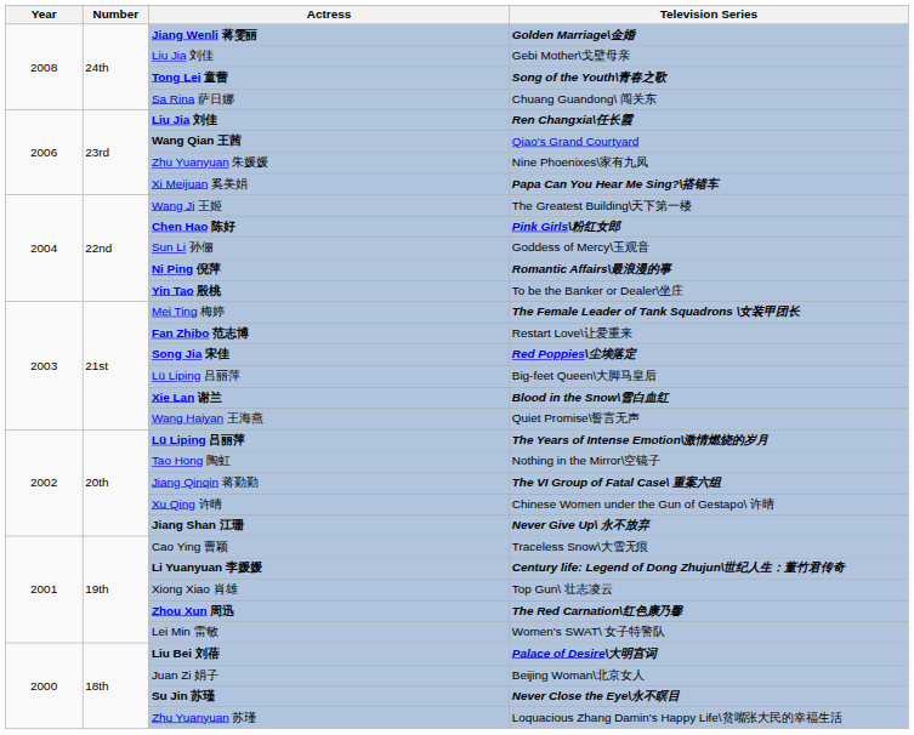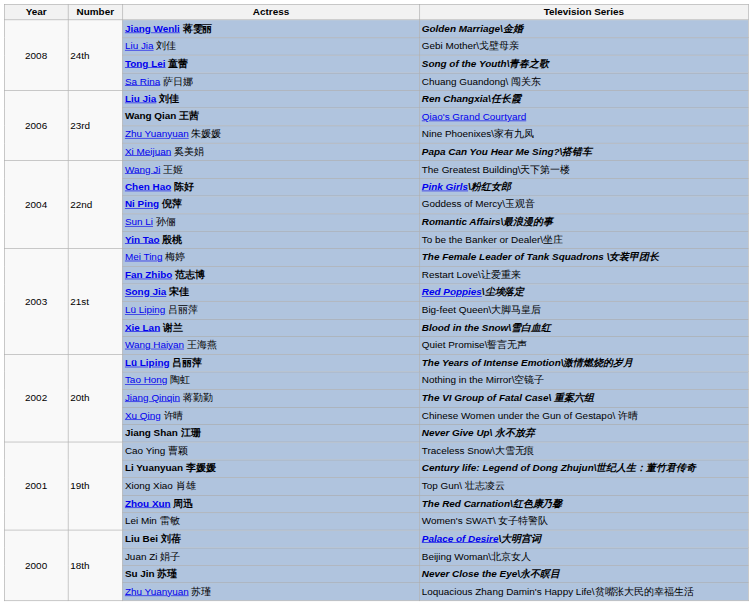Goddess of Mercy\玉观音 | Actress: Sun Li 孙俪 -> Ni Ping 倪萍
Romantic Affairs\最浪漫的事 | Actress: Ni Ping 倪萍 -> Sun Li 孙俪
